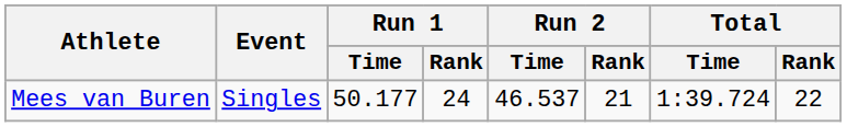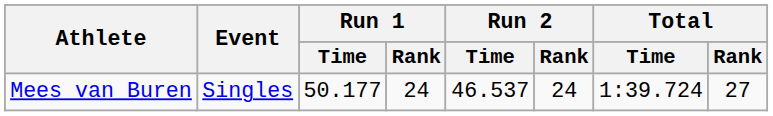Mees van Buren | Run 2 / Rank: 21 -> 24
Mees van Buren | Total / Rank: 22 -> 27
